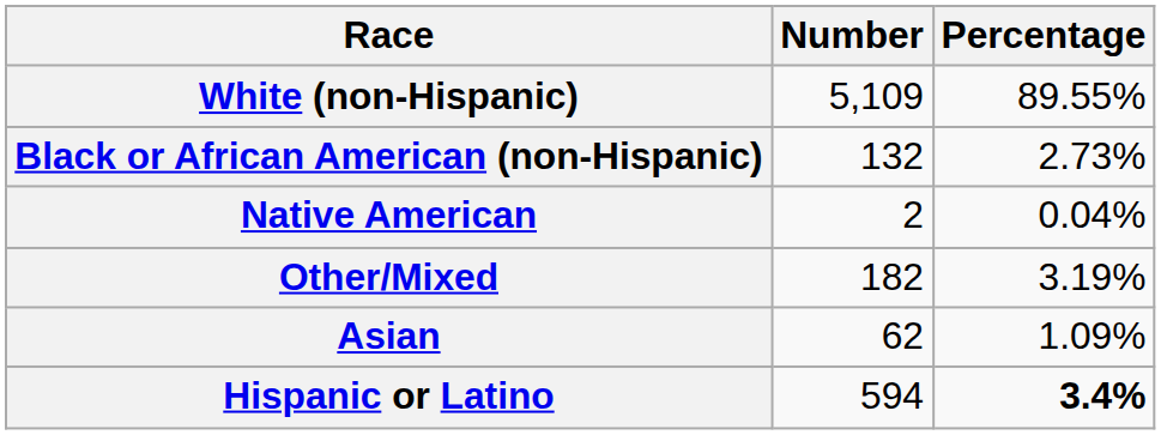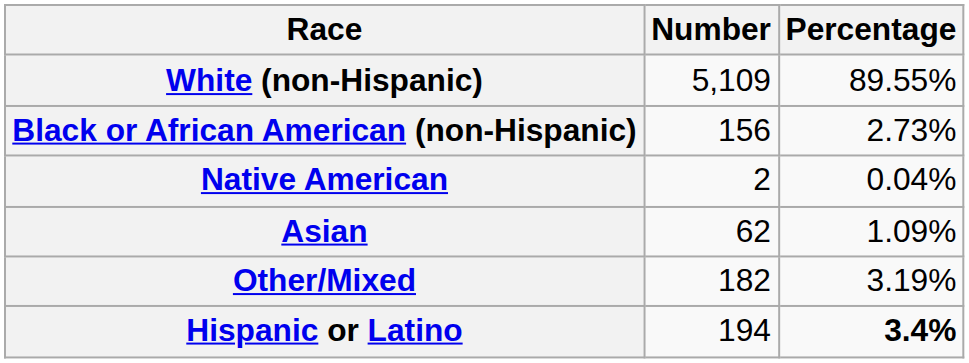Black or African American (non-Hispanic) | Number: 132 -> 156
rows swapped: Asian <-> Other/Mixed
Hispanic or Latino | Number: 594 -> 194
